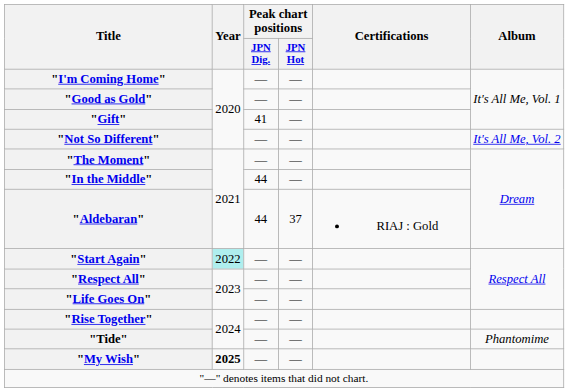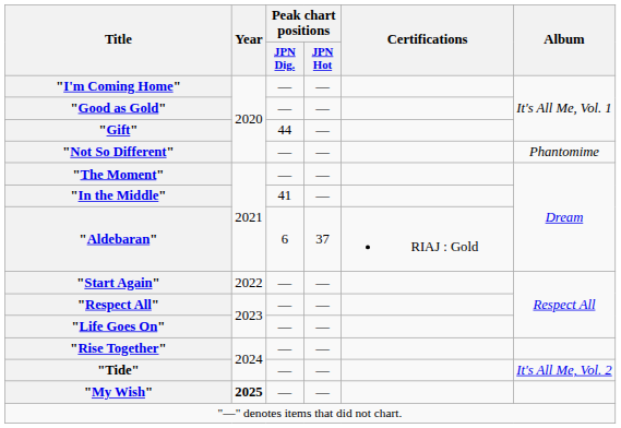"Gift" | Peak chart positions / JPN Dig.: 41 -> 44
"Not So Different" | Album: It's All Me, Vol. 2 -> Phantomime
"In the Middle" | Peak chart positions / JPN Dig.: 44 -> 41
"Aldebaran" | Peak chart positions / JPN Dig.: 44 -> 6
"Start Again" | Year: paleturquoise background -> no background
"Tide" | Album: Phantomime -> It's All Me, Vol. 2
